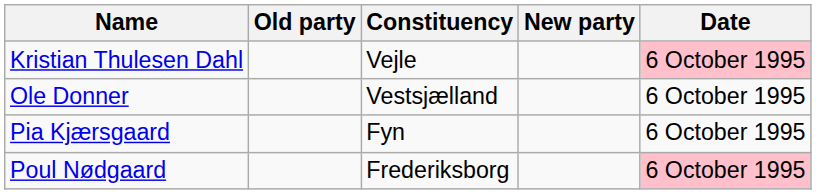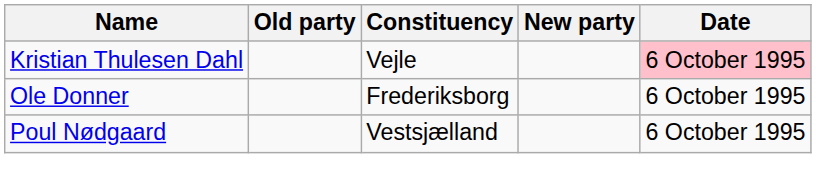Ole Donner | Constituency: Vestsjælland -> Frederiksborg
- row: Pia Kjærsgaard | Fyn | 6 October 1995
Poul Nødgaard | Constituency: Frederiksborg -> Vestsjælland
Poul Nødgaard | Date: pink background -> no background
